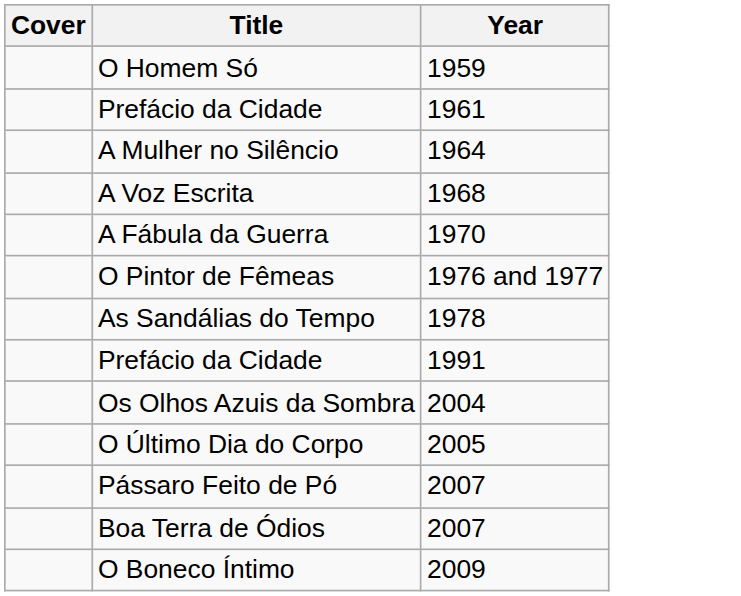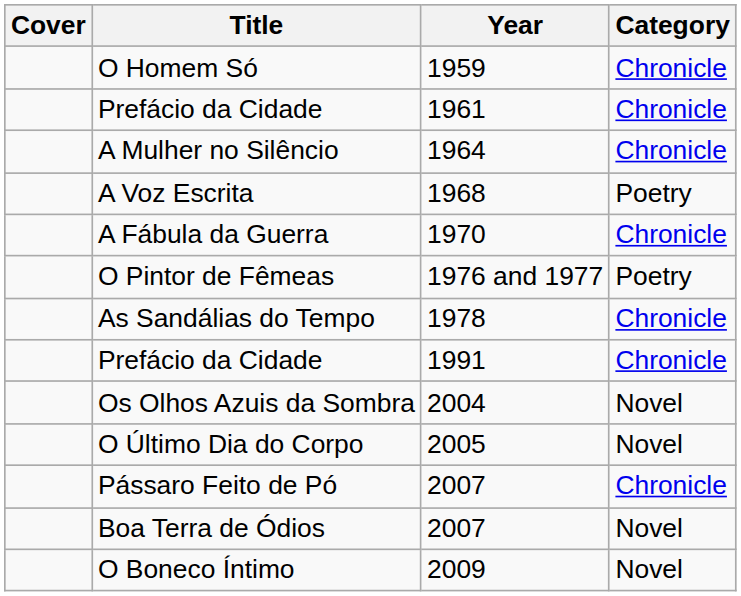+ column: Category | Chronicle | Chronicle | Chronicle | Poetry | Chronicle | Poetry | Chronicle | Chronicle | Novel | Novel | Chronicle | Novel | Novel
